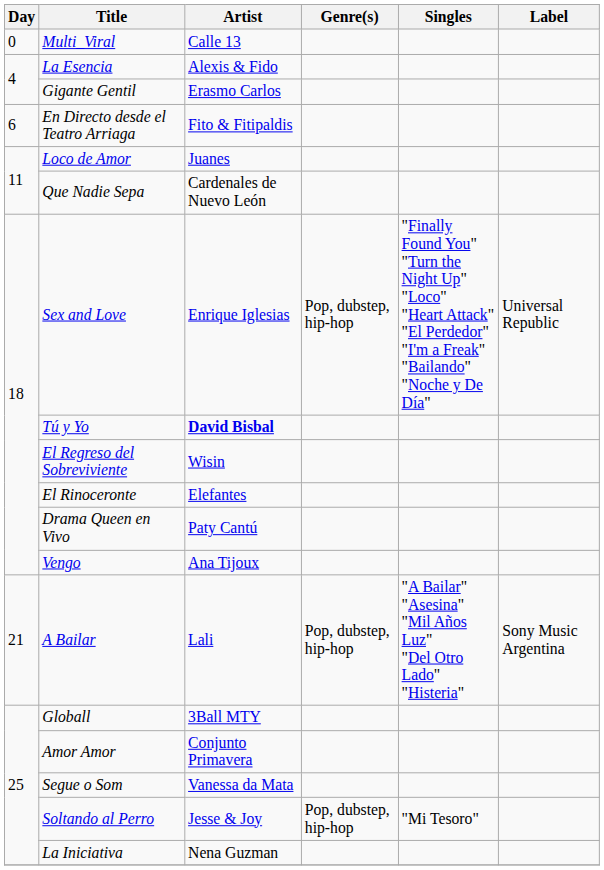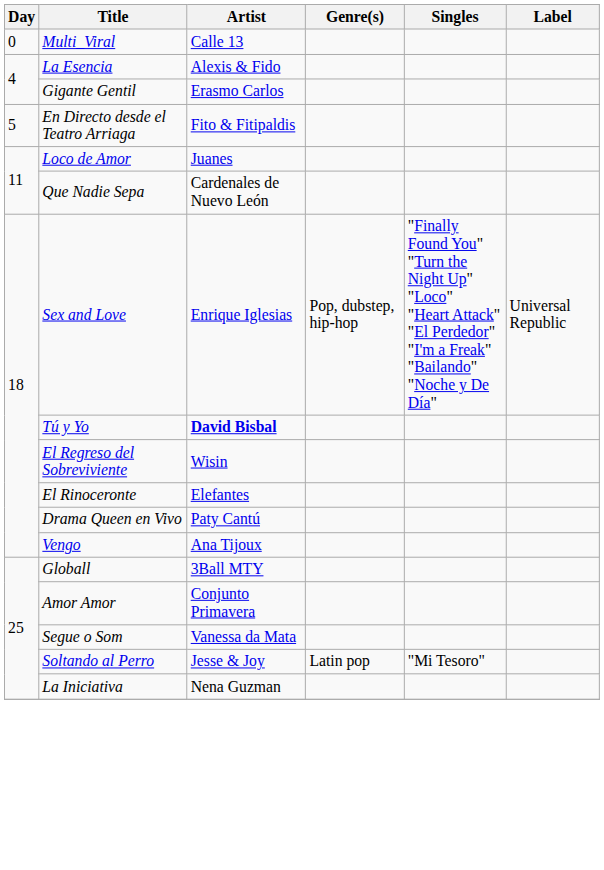En Directo desde el Teatro Arriaga | Day: 6 -> 5
- row: 21 | A Bailar | Lali | Pop, dubstep, hip-hop | "A Bailar" "Asesina" "Mil Años Luz" "Del Otro Lado" "Histeria" | Sony Music Argentina
Soltando al Perro | Genre(s): Pop, dubstep, hip-hop -> Latin pop
